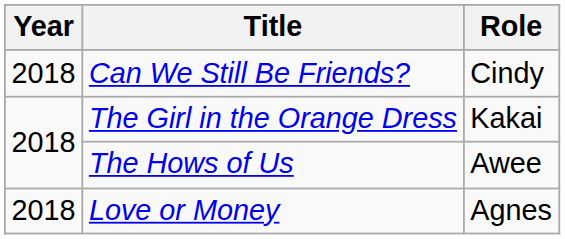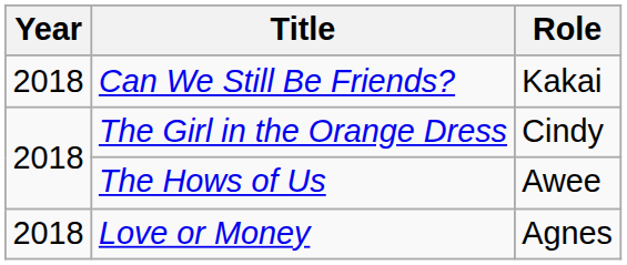Can We Still Be Friends? | Role: Cindy -> Kakai
The Girl in the Orange Dress | Role: Kakai -> Cindy
